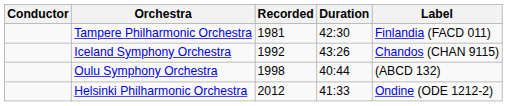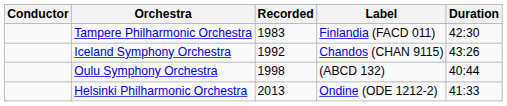columns swapped: Duration <-> Label
Tampere Philharmonic Orchestra | Recorded: 1981 -> 1983
Helsinki Philharmonic Orchestra | Recorded: 2012 -> 2013
